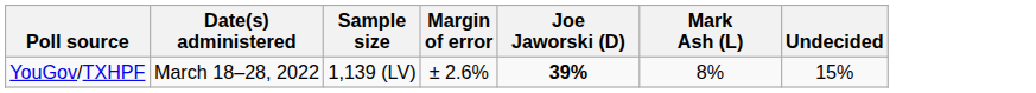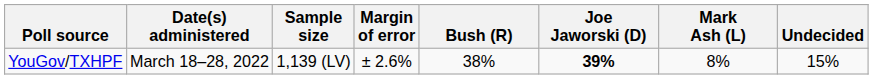+ column: Bush (R) | 38%
